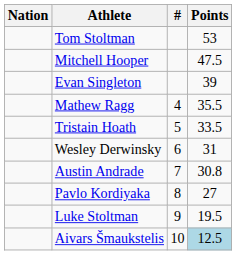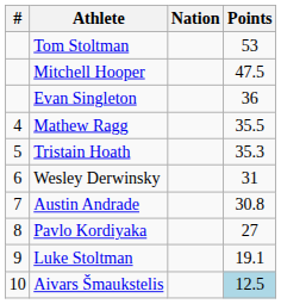columns swapped: # <-> Nation
Evan Singleton | Points: 39 -> 36
Tristain Hoath | Points: 33.5 -> 35.3
Luke Stoltman | Points: 19.5 -> 19.1
